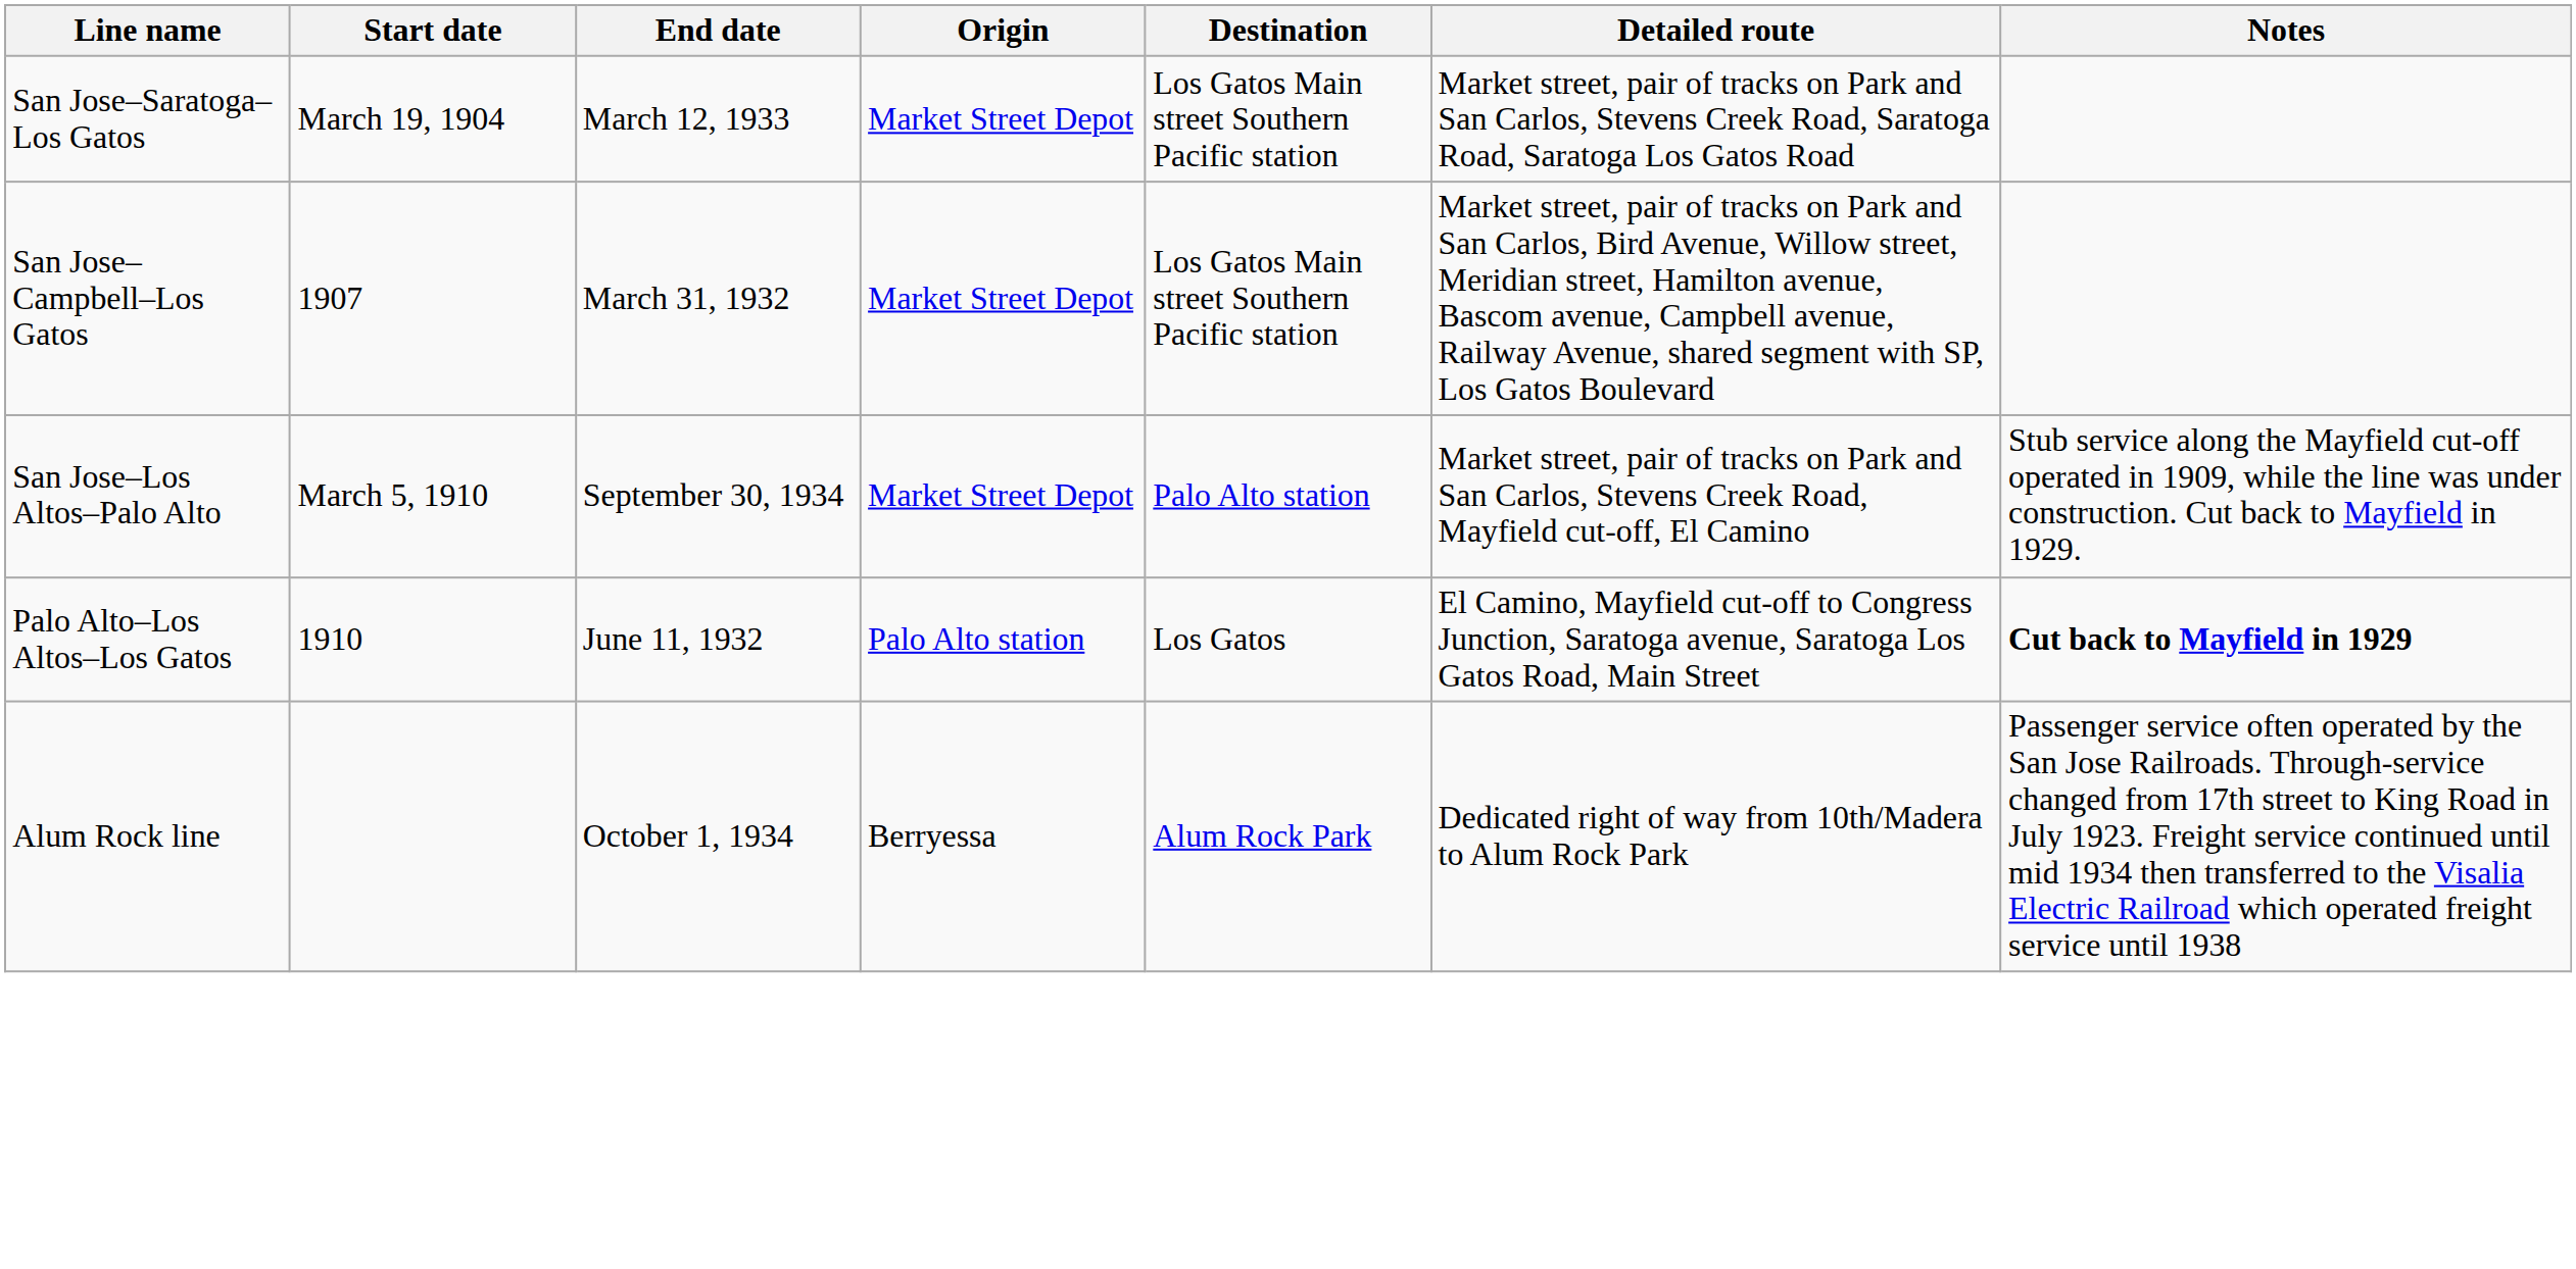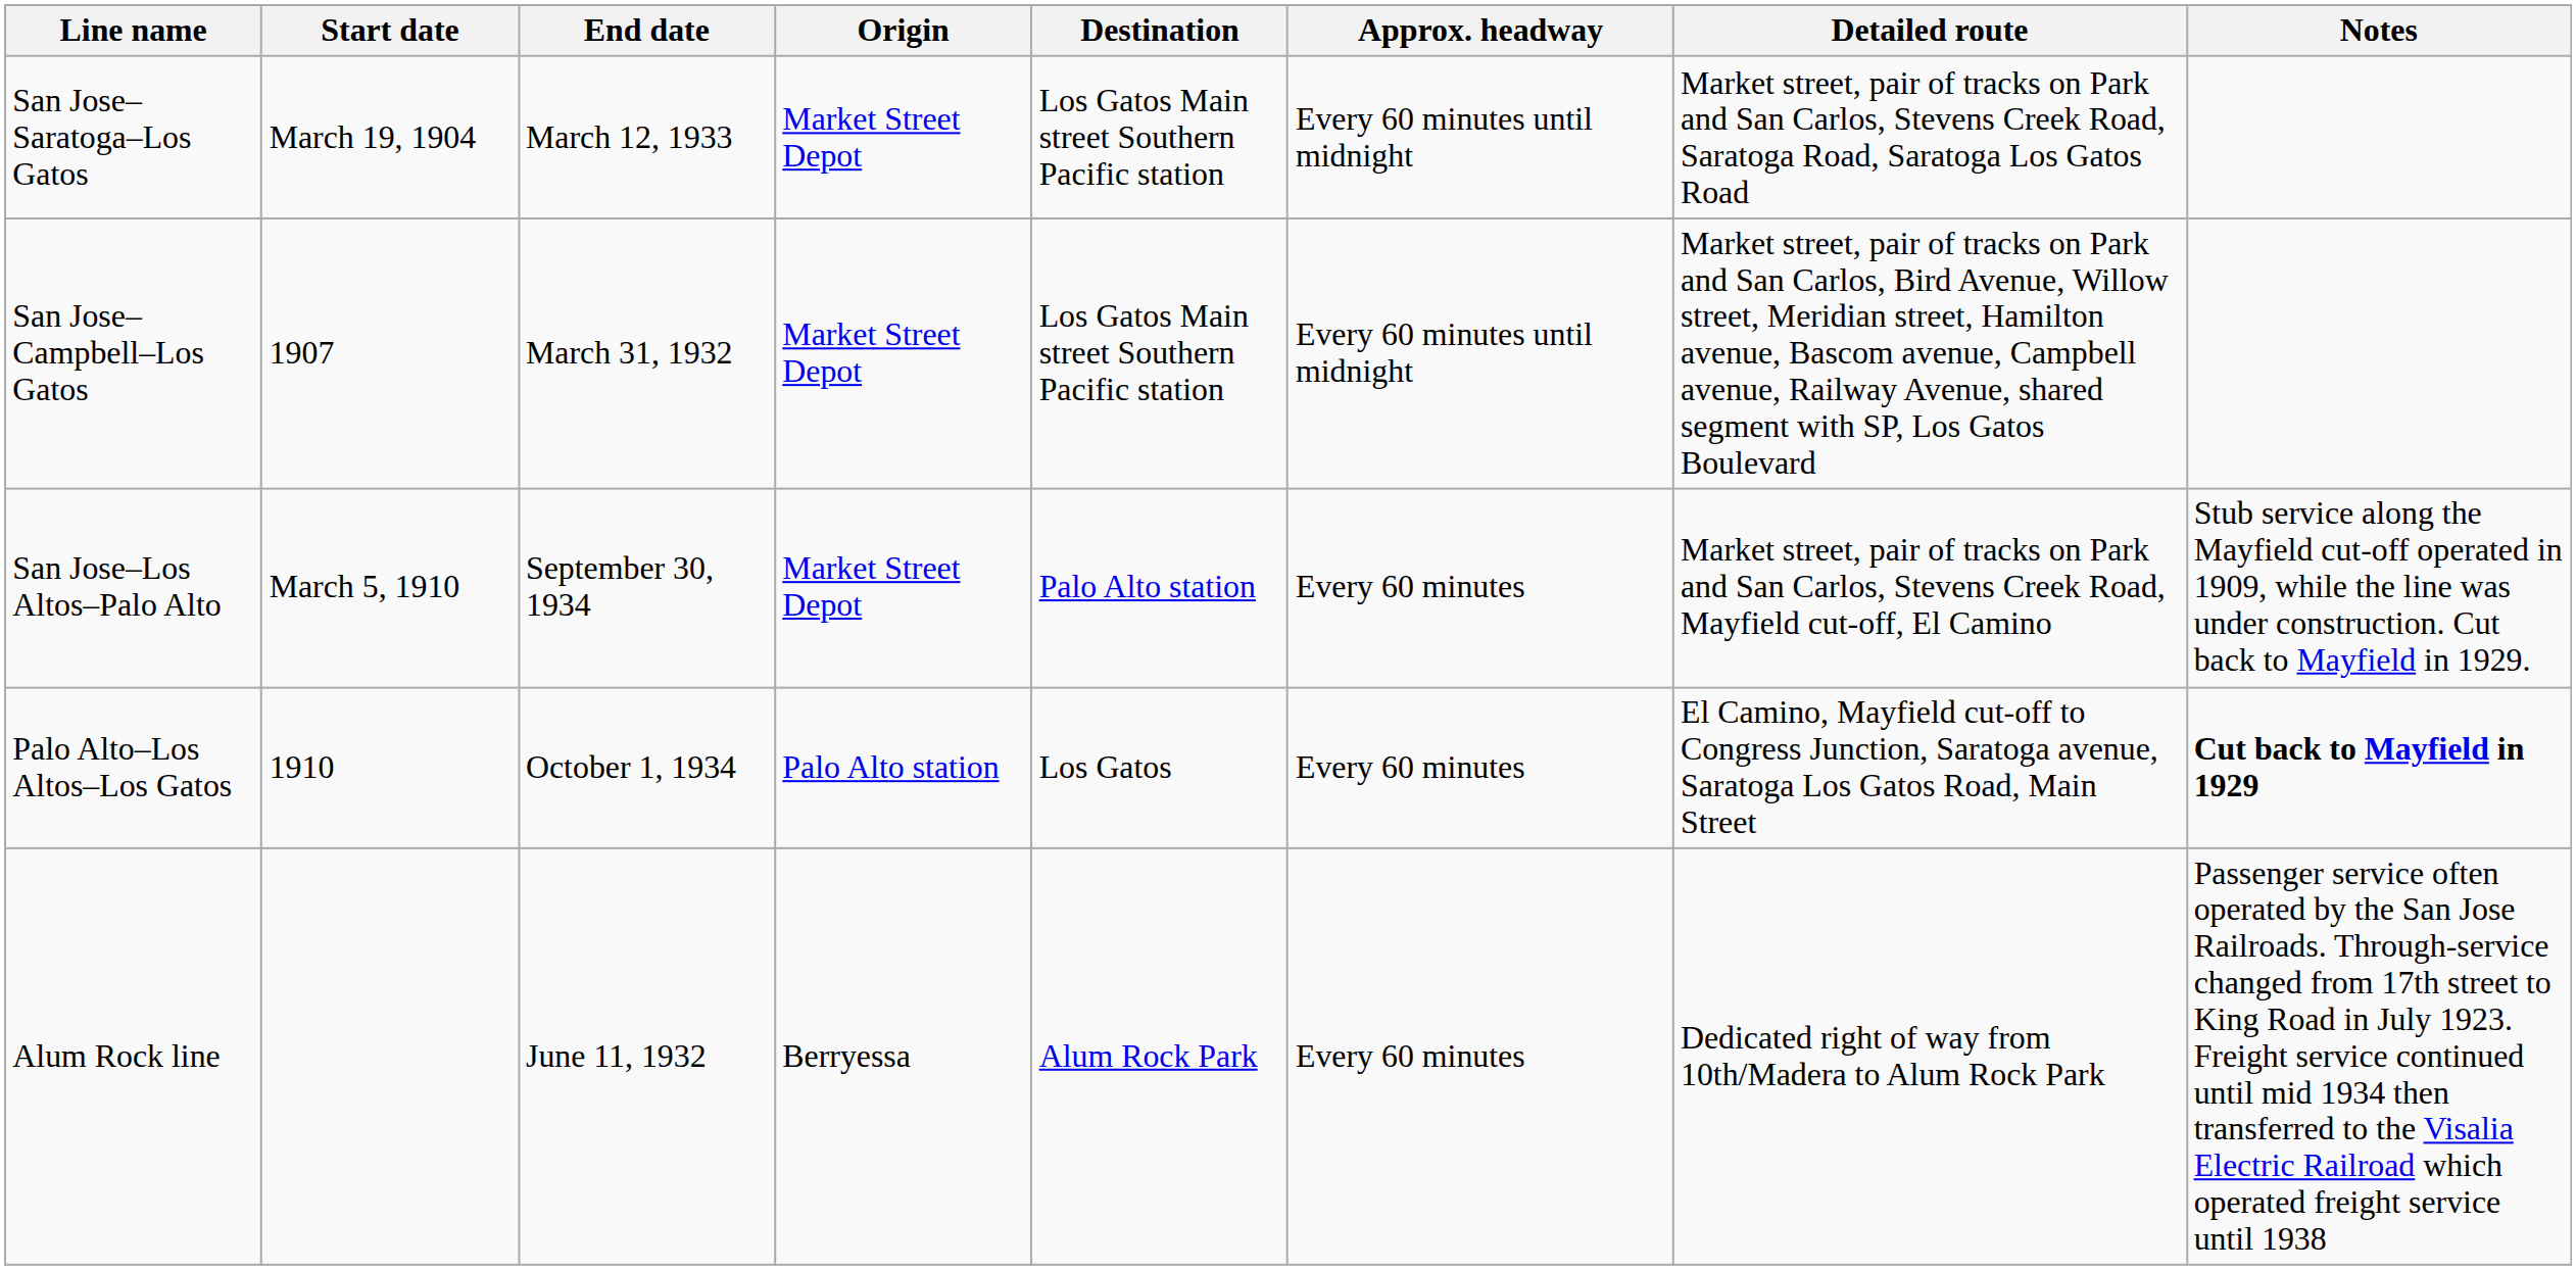+ column: Approx. headway | Every 60 minutes until midnight | Every 60 minutes until midnight | Every 60 minutes | Every 60 minutes | Every 60 minutes
Palo Alto–Los Altos–Los Gatos | End date: June 11, 1932 -> October 1, 1934
Alum Rock line | End date: October 1, 1934 -> June 11, 1932
